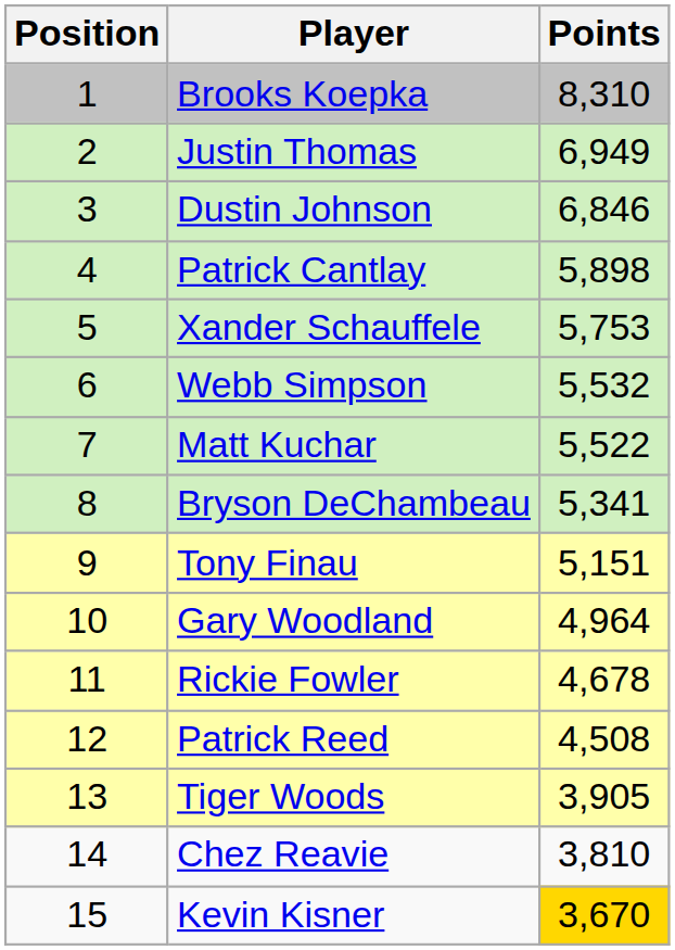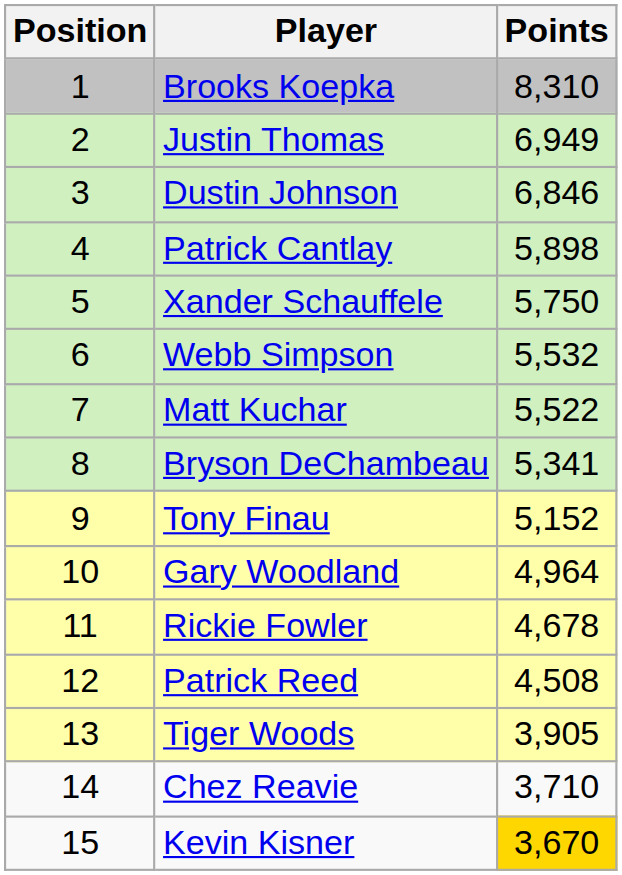Xander Schauffele | Points: 5,753 -> 5,750
Tony Finau | Points: 5,151 -> 5,152
Chez Reavie | Points: 3,810 -> 3,710
